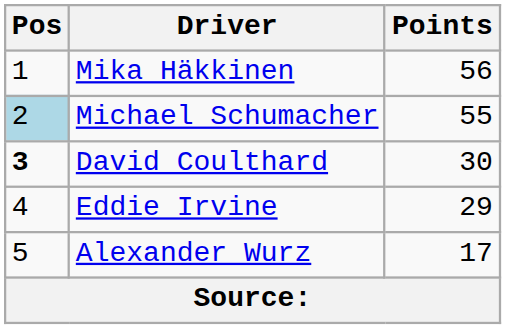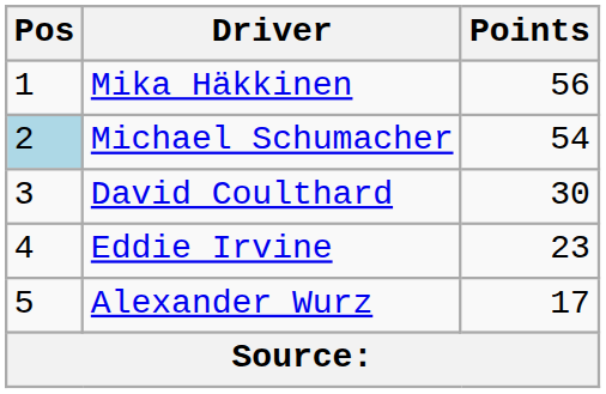Michael Schumacher | Points: 55 -> 54
David Coulthard | Pos: bold -> normal
Eddie Irvine | Points: 29 -> 23
